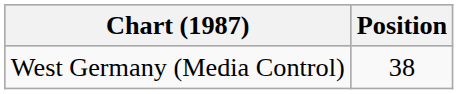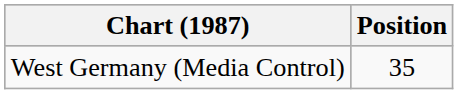West Germany (Media Control) | Position: 38 -> 35
